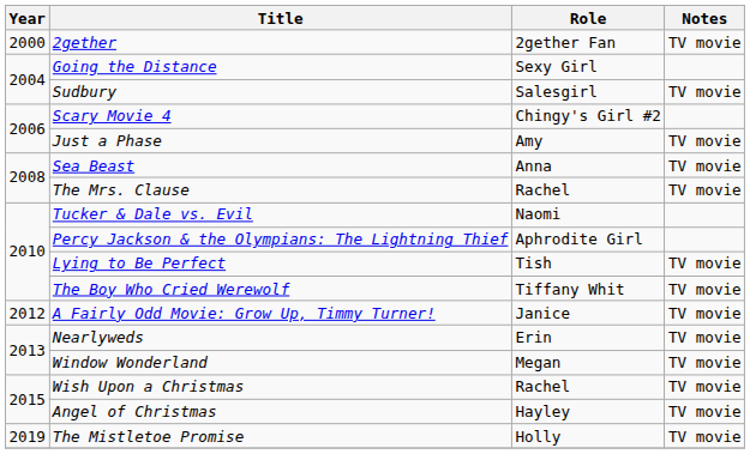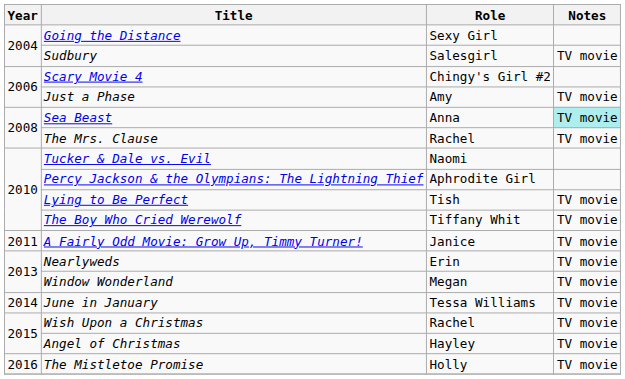- row: 2000 | 2gether | 2gether Fan | TV movie
Sea Beast | Notes: no background -> paleturquoise background
A Fairly Odd Movie: Grow Up, Timmy Turner! | Year: 2012 -> 2011
+ row: 2014 | June in January | Tessa Williams | TV movie
The Mistletoe Promise | Year: 2019 -> 2016
